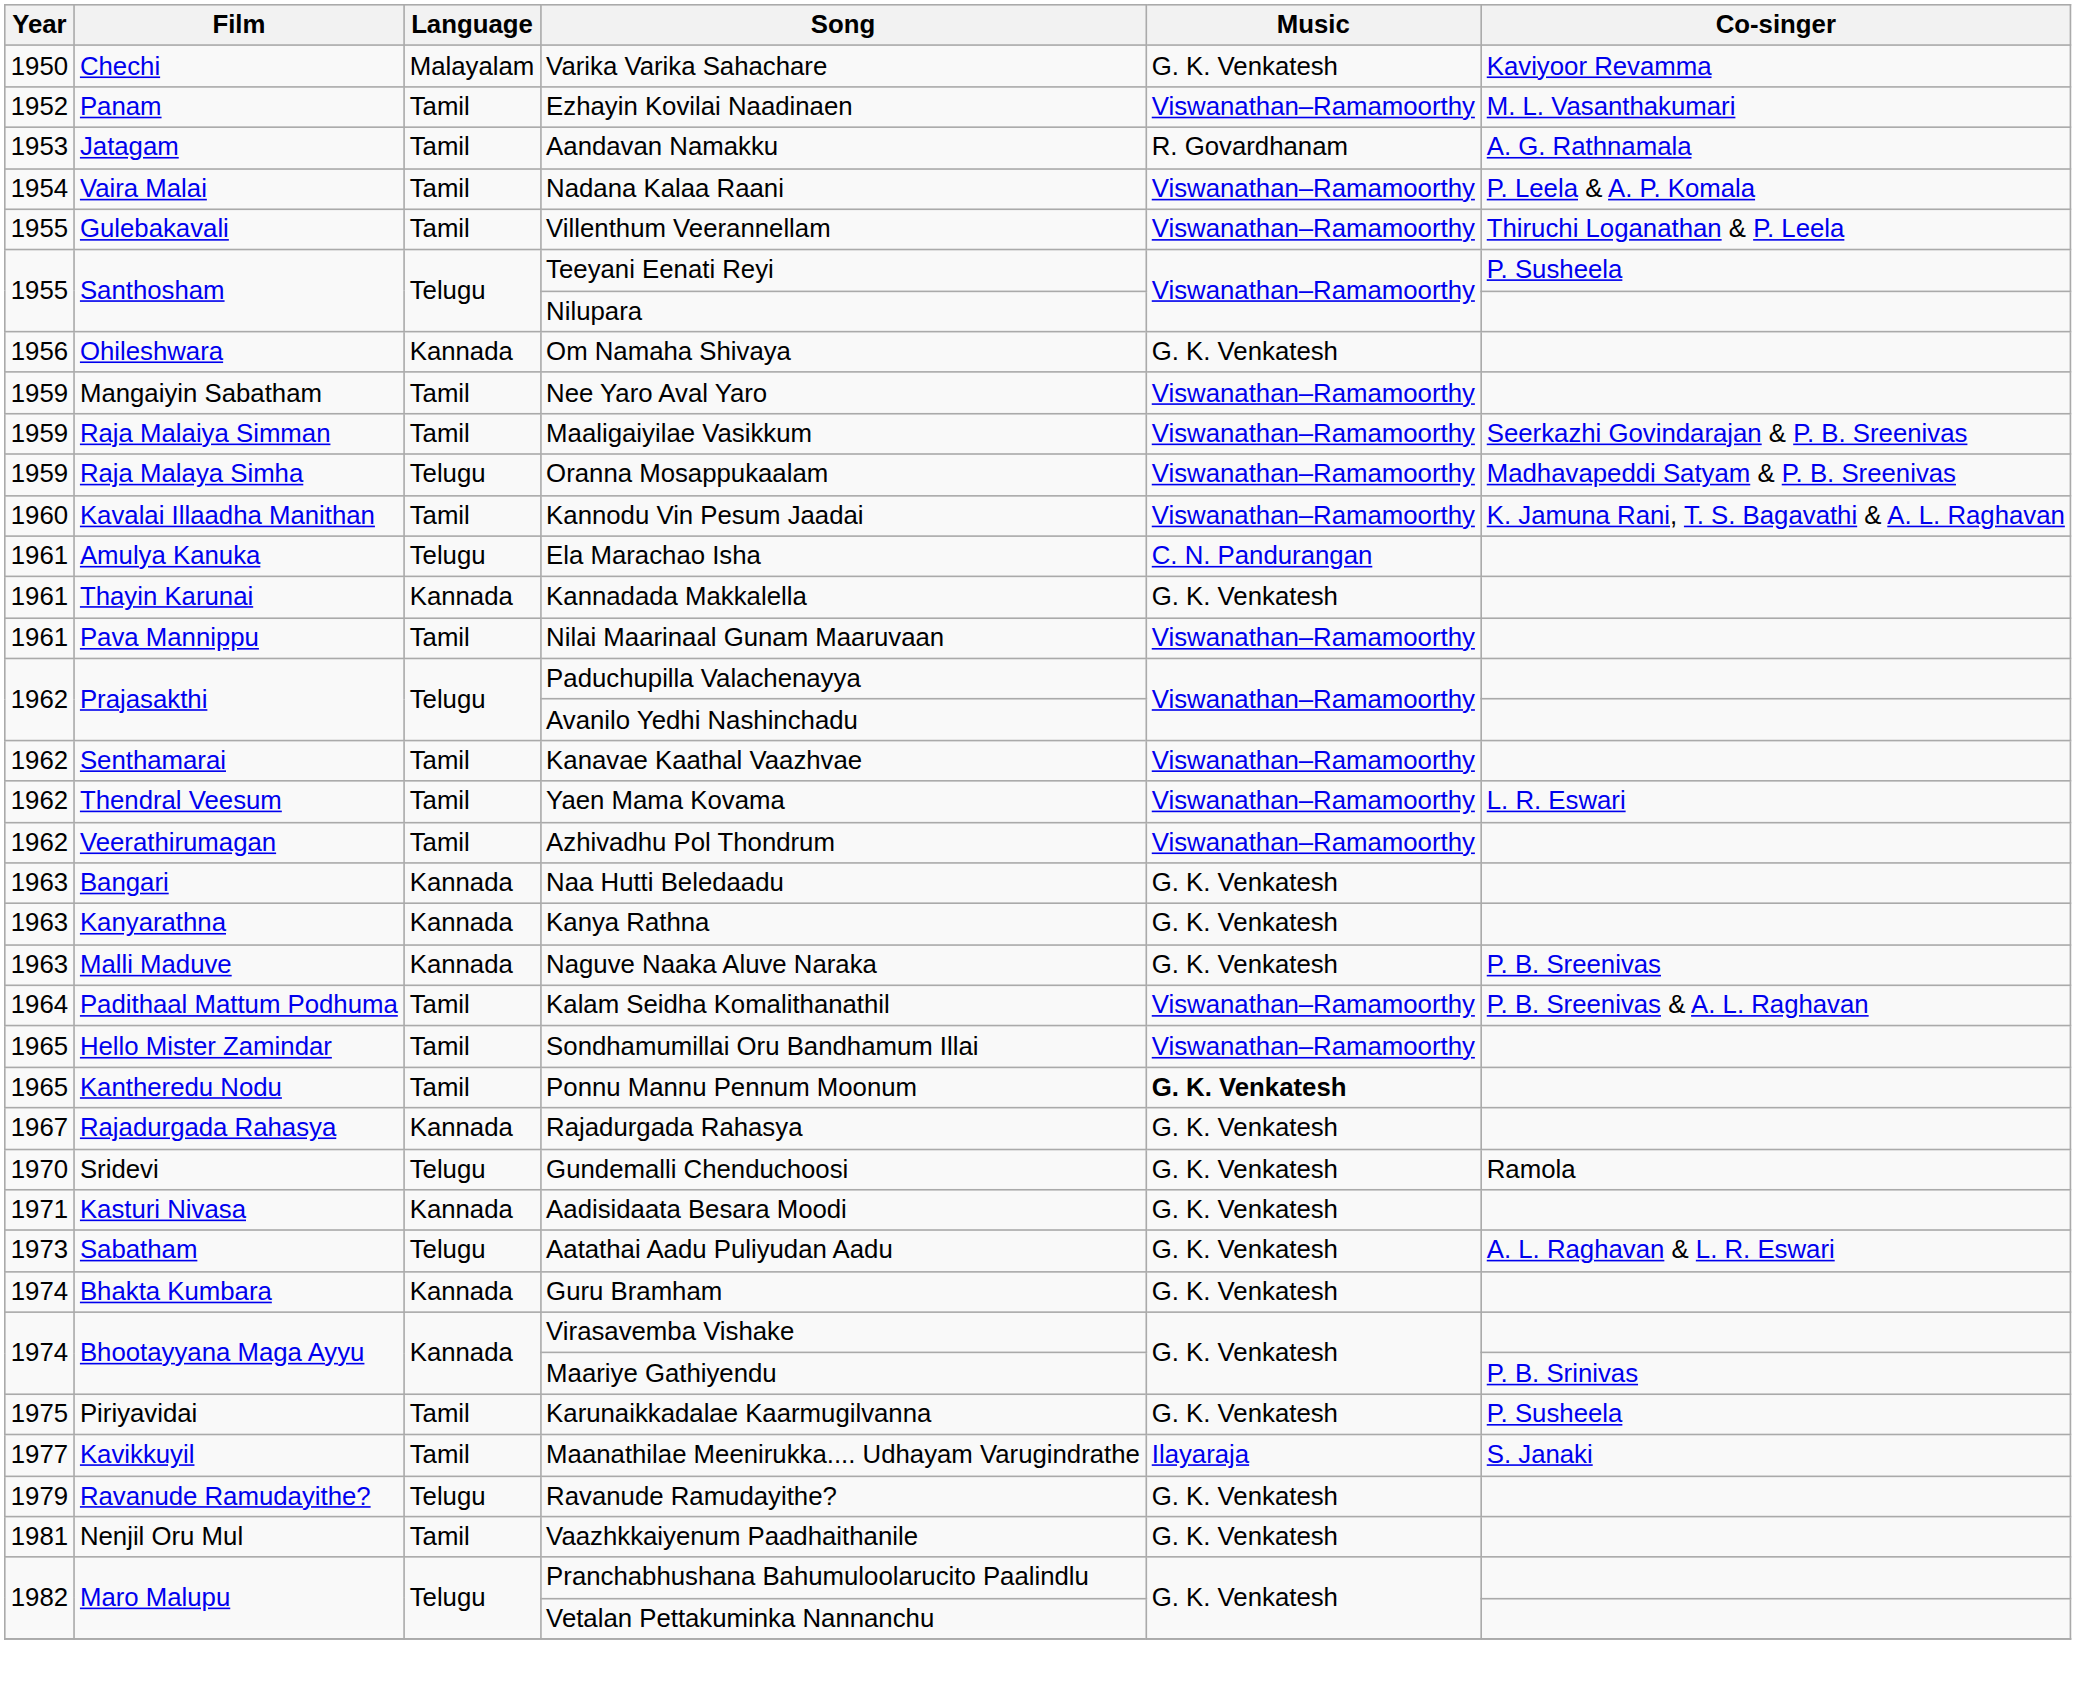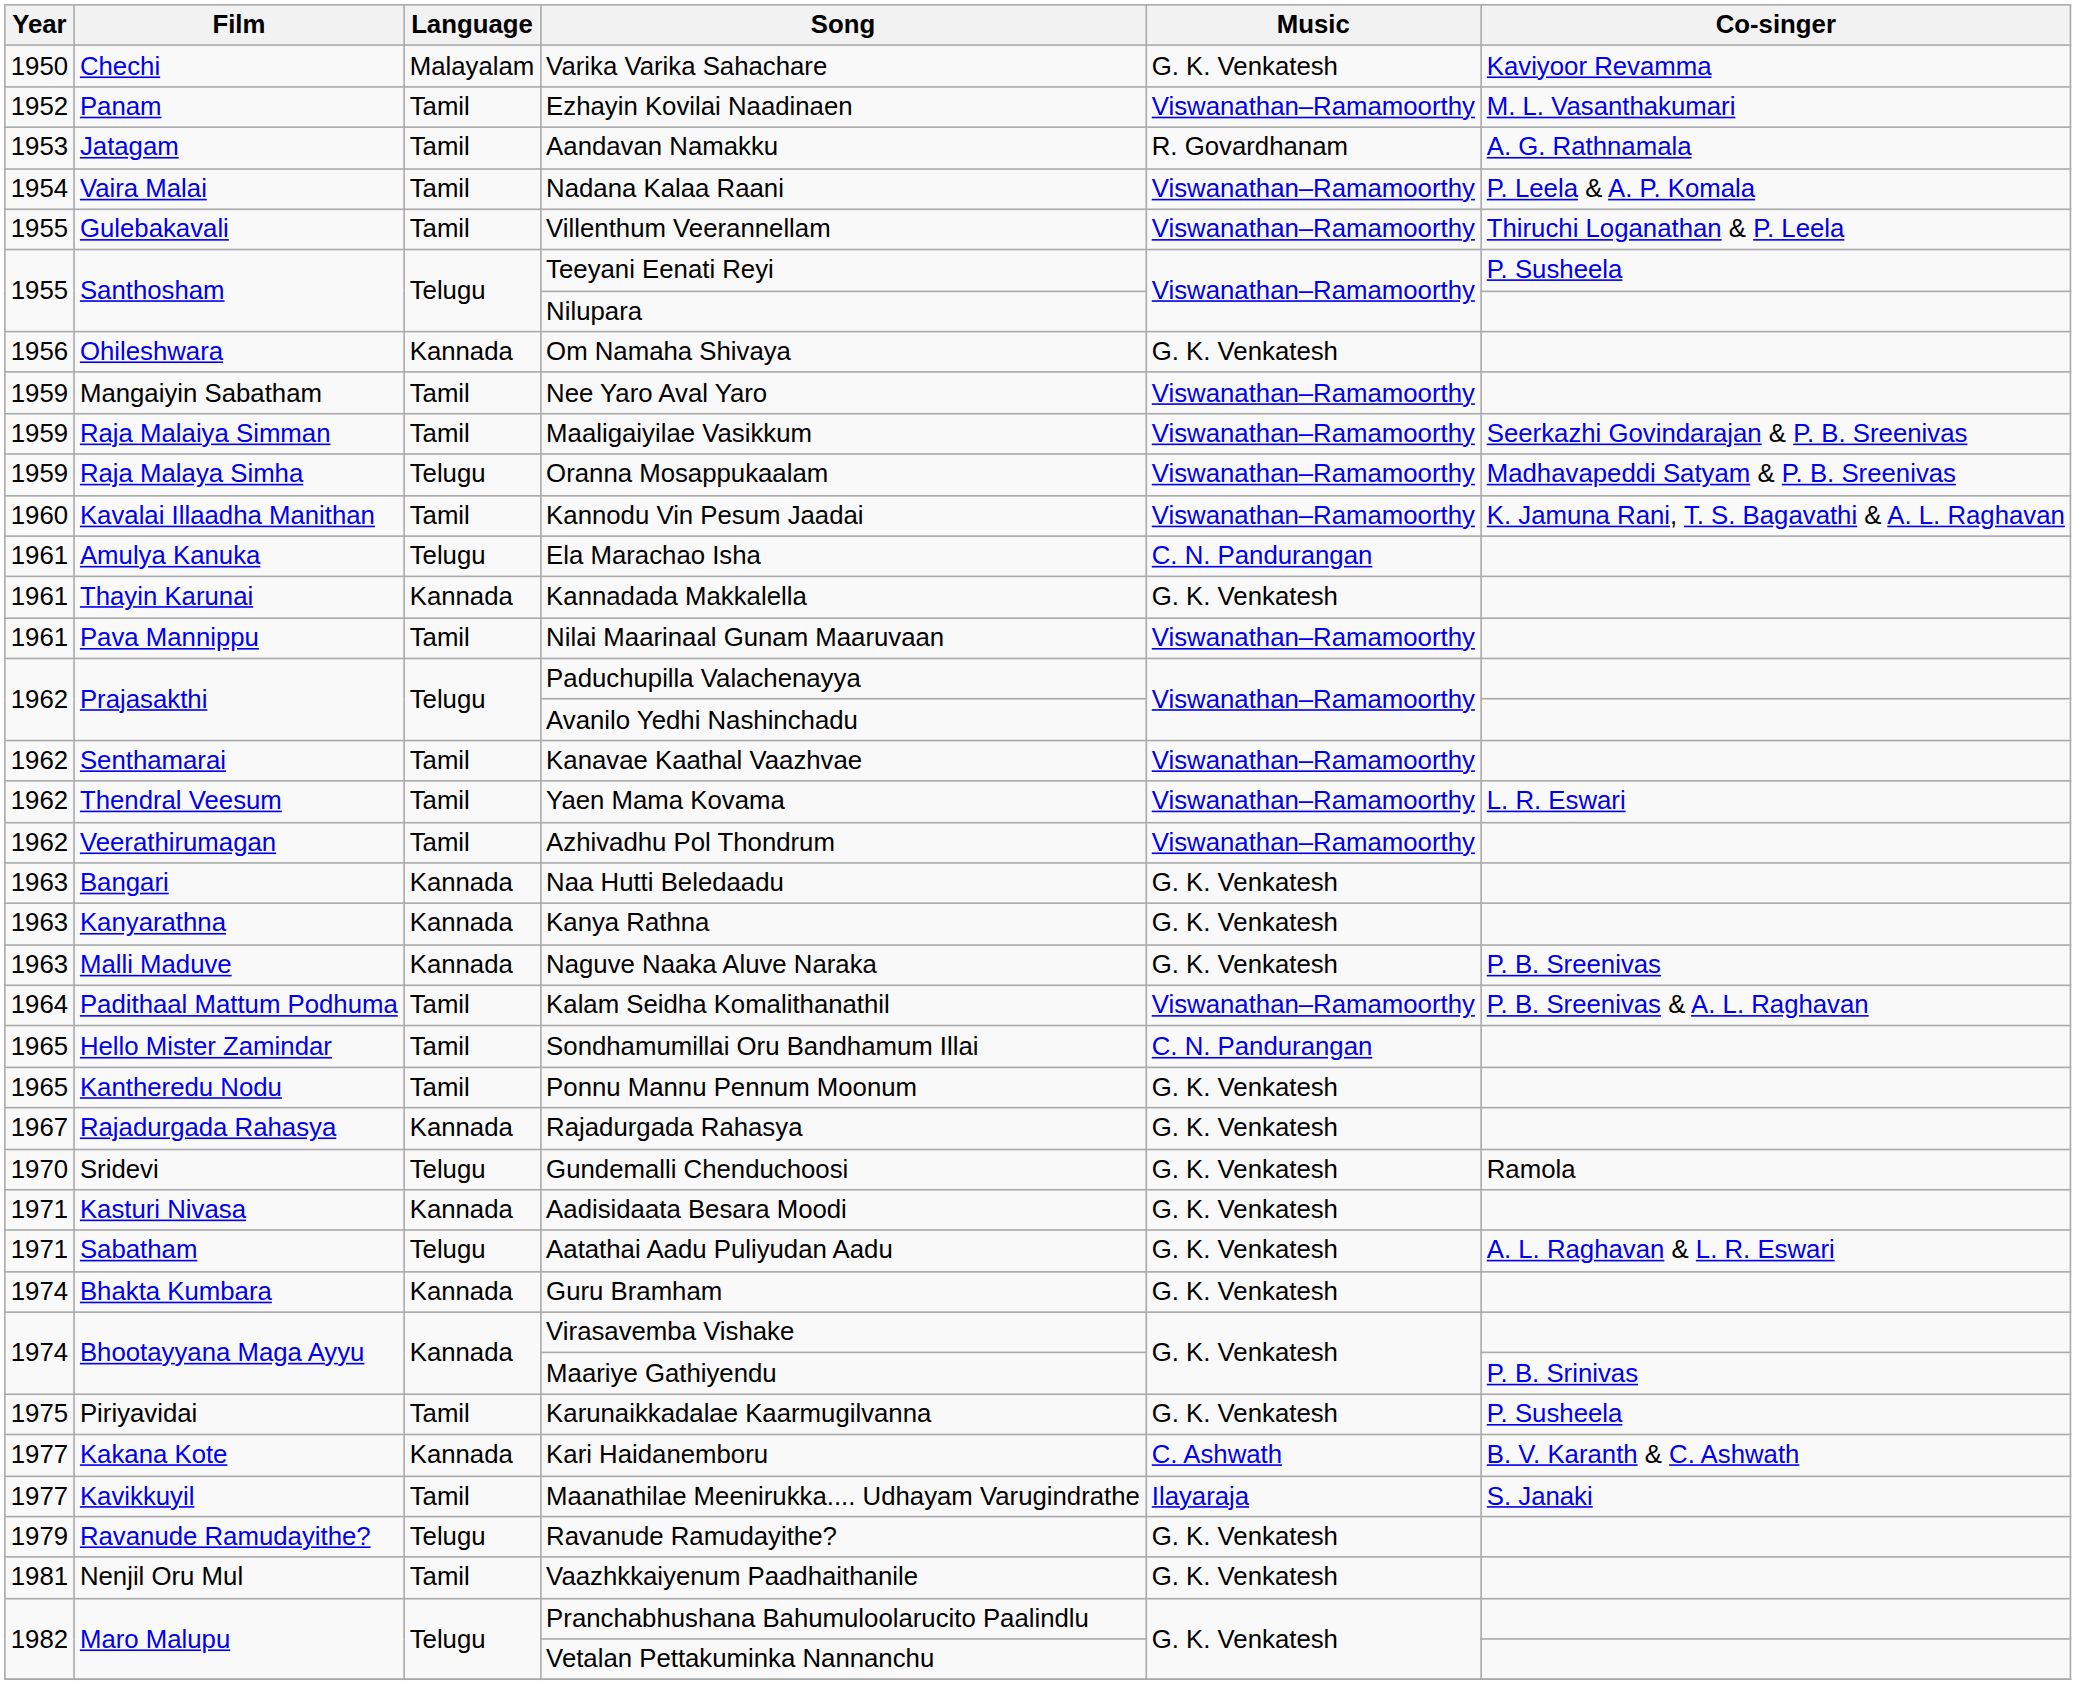Sondhamumillai Oru Bandhamum Illai | Music: Viswanathan–Ramamoorthy -> C. N. Pandurangan
Ponnu Mannu Pennum Moonum | Music: bold -> normal
Aatathai Aadu Puliyudan Aadu | Year: 1973 -> 1971
+ row: 1977 | Kakana Kote | Kannada | Kari Haidanemboru | C. Ashwath | B. V. Karanth & C. Ashwath
